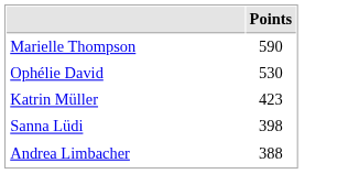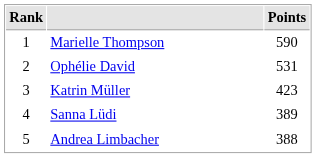+ column: Rank | 1 | 2 | 3 | 4 | 5
Ophélie David | Points: 530 -> 531
Sanna Lüdi | Points: 398 -> 389
